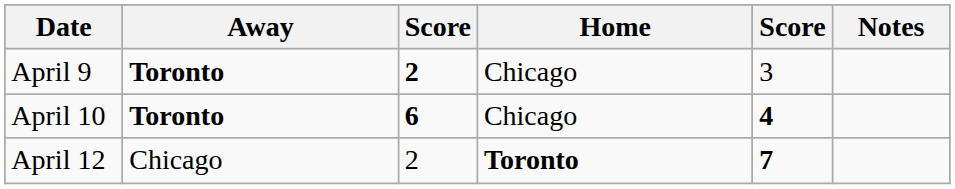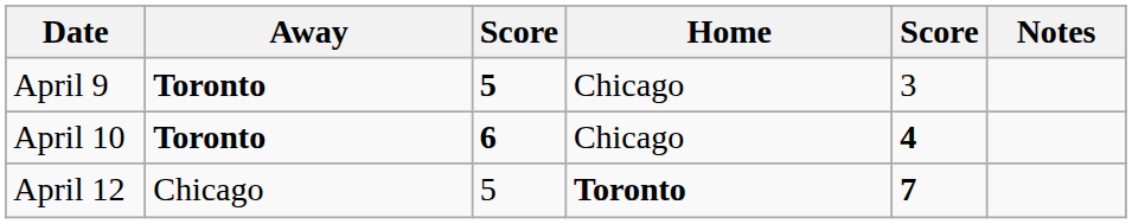April 9 | column 3: 2 -> 5
April 12 | column 3: 2 -> 5
